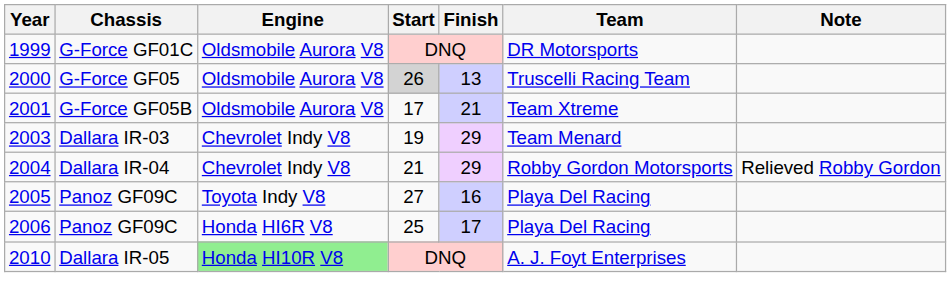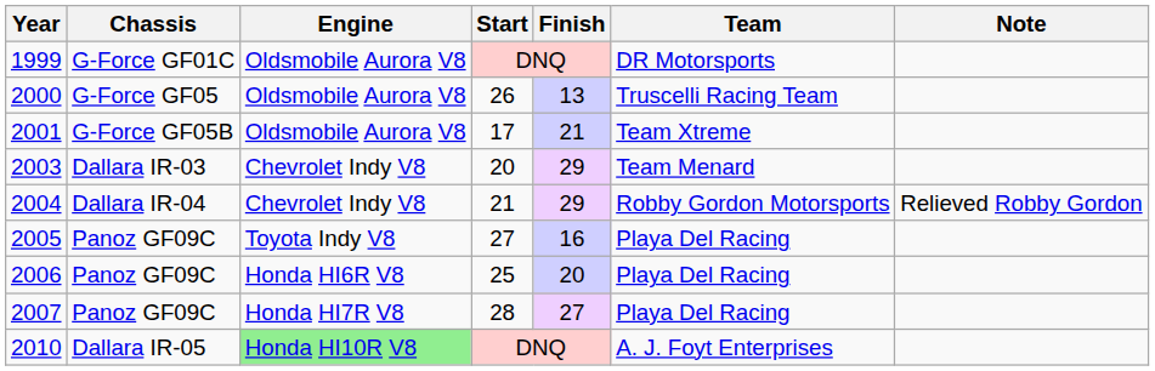2000 | Start: lightgrey background -> no background
2003 | Start: 19 -> 20
2006 | Finish: 17 -> 20
+ row: 2007 | Panoz GF09C | Honda HI7R V8 | 28 | 27 | Playa Del Racing
